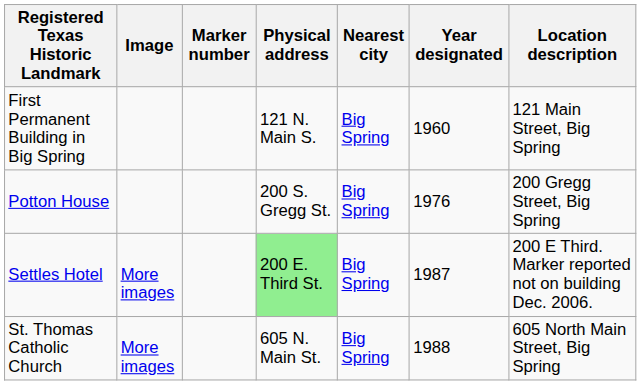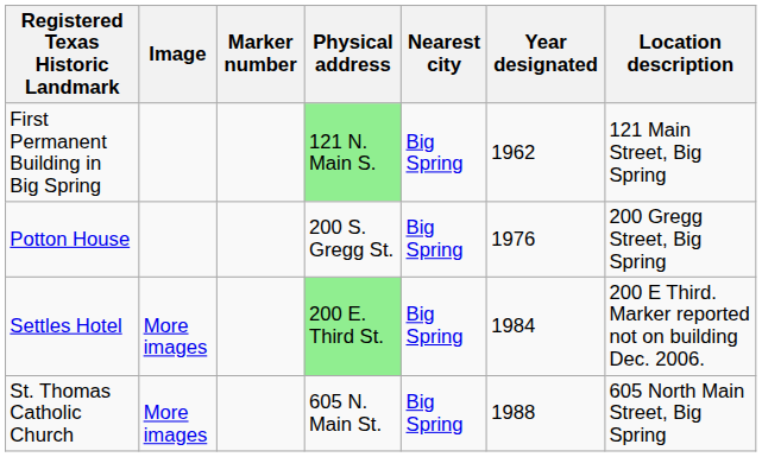First Permanent Building in Big Spring | Physical address: no background -> lightgreen background
First Permanent Building in Big Spring | Year designated: 1960 -> 1962
Settles Hotel | Year designated: 1987 -> 1984
